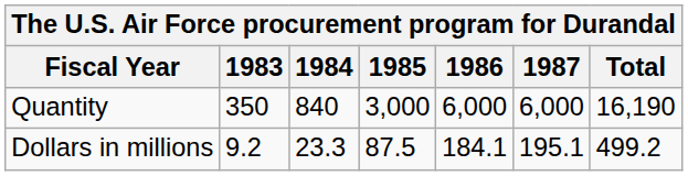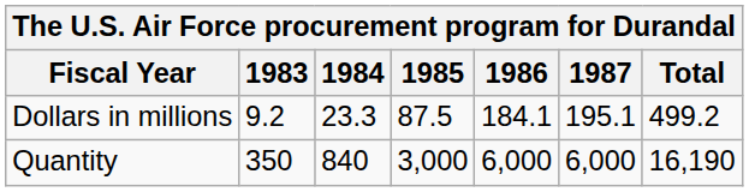rows swapped: Dollars in millions <-> Quantity
